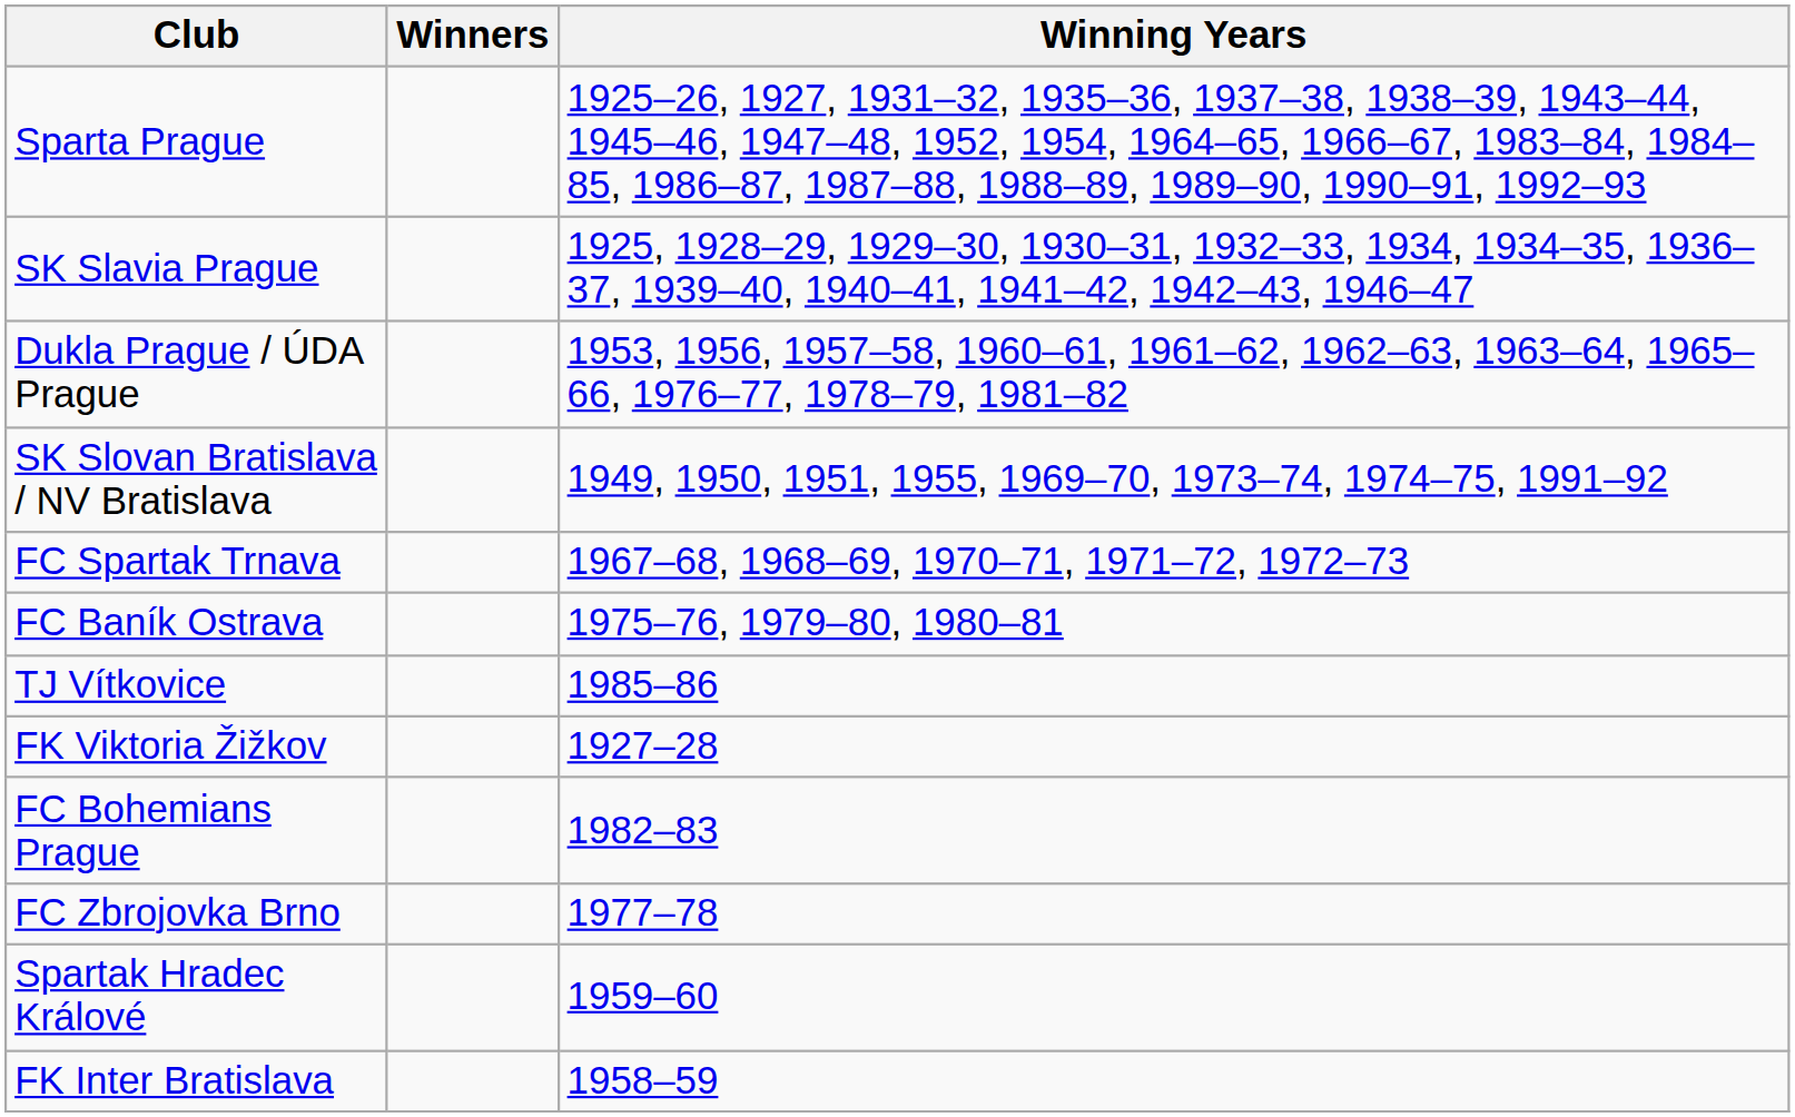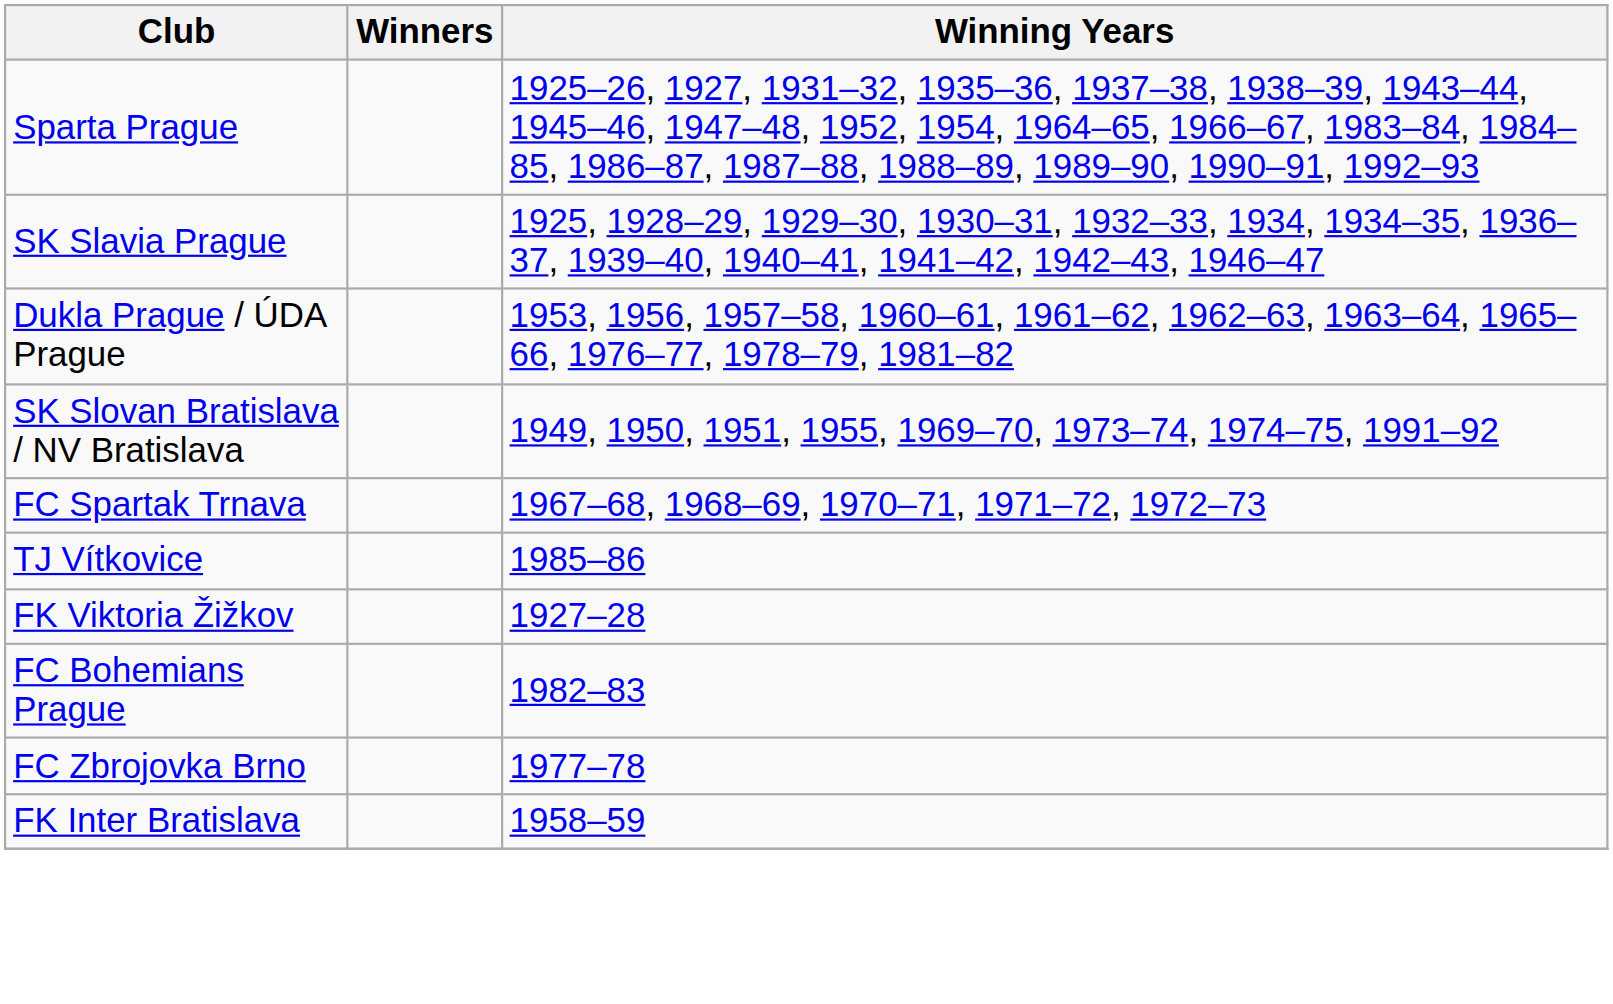- row: FC Baník Ostrava | 1975–76, 1979–80, 1980–81
- row: Spartak Hradec Králové | 1959–60
